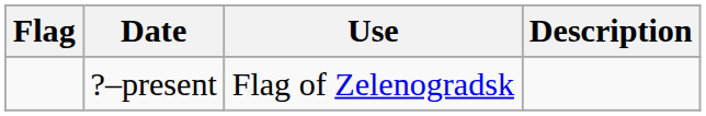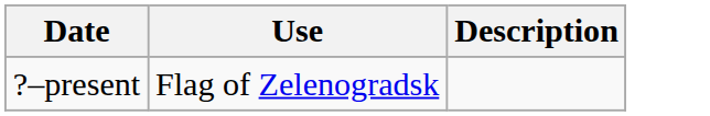- column: Flag
